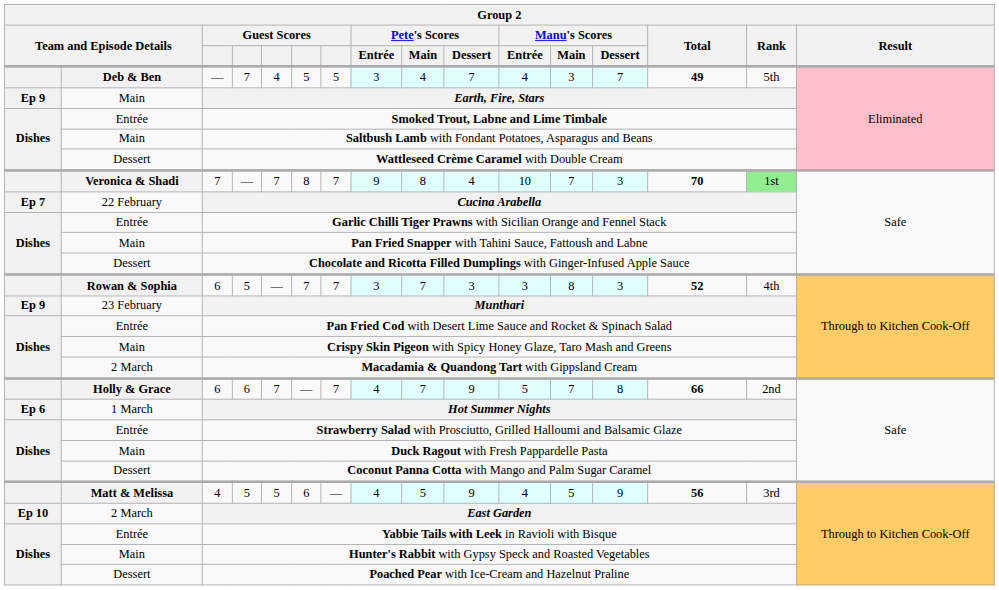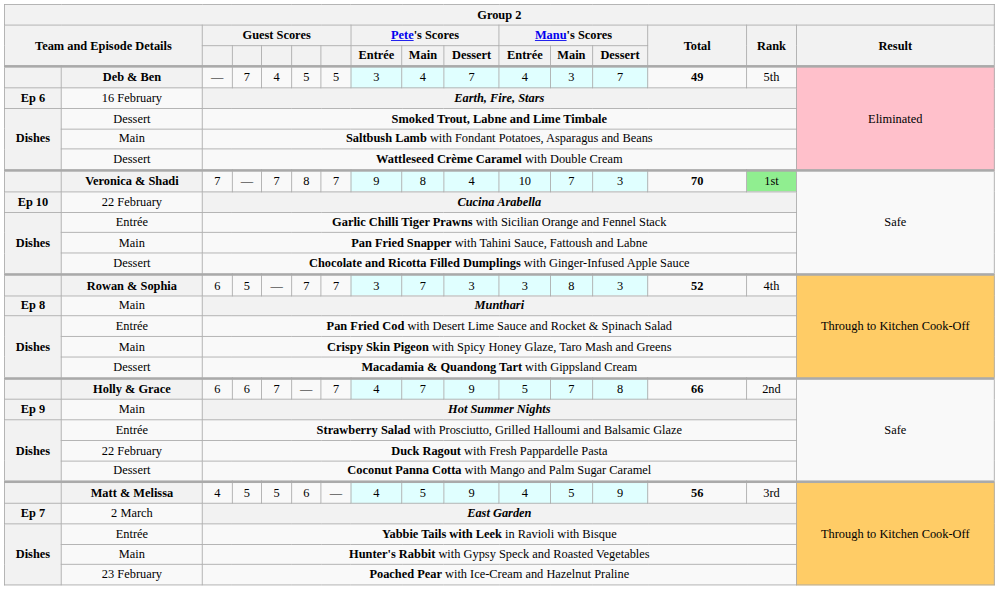Earth, Fire, Stars | column 1: Ep 9 -> Ep 6
Earth, Fire, Stars | column 2: Main -> 16 February
Smoked Trout, Labne and Lime Timbale | column 2: Entrée -> Dessert
Cucina Arabella | column 1: Ep 7 -> Ep 10
Munthari | column 1: Ep 9 -> Ep 8
Munthari | column 2: 23 February -> Main
Macadamia & Quandong Tart with Gippsland Cream | column 2: 2 March -> Dessert
Hot Summer Nights | column 1: Ep 6 -> Ep 9
Hot Summer Nights | column 2: 1 March -> Main
Duck Ragout with Fresh Pappardelle Pasta | column 2: Main -> 22 February
East Garden | column 1: Ep 10 -> Ep 7
Poached Pear with Ice-Cream and Hazelnut Praline | column 2: Dessert -> 23 February
